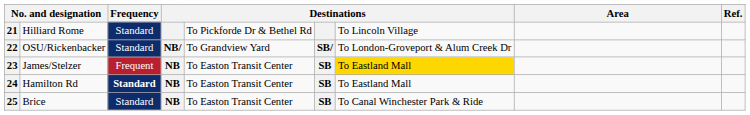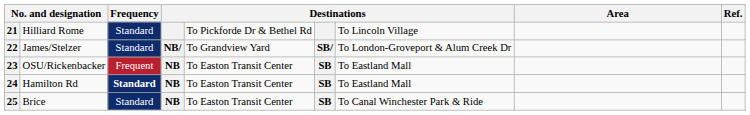22 | column 2: OSU/Rickenbacker -> James/Stelzer
23 | column 2: James/Stelzer -> OSU/Rickenbacker
23 | column 7: gold background -> no background
